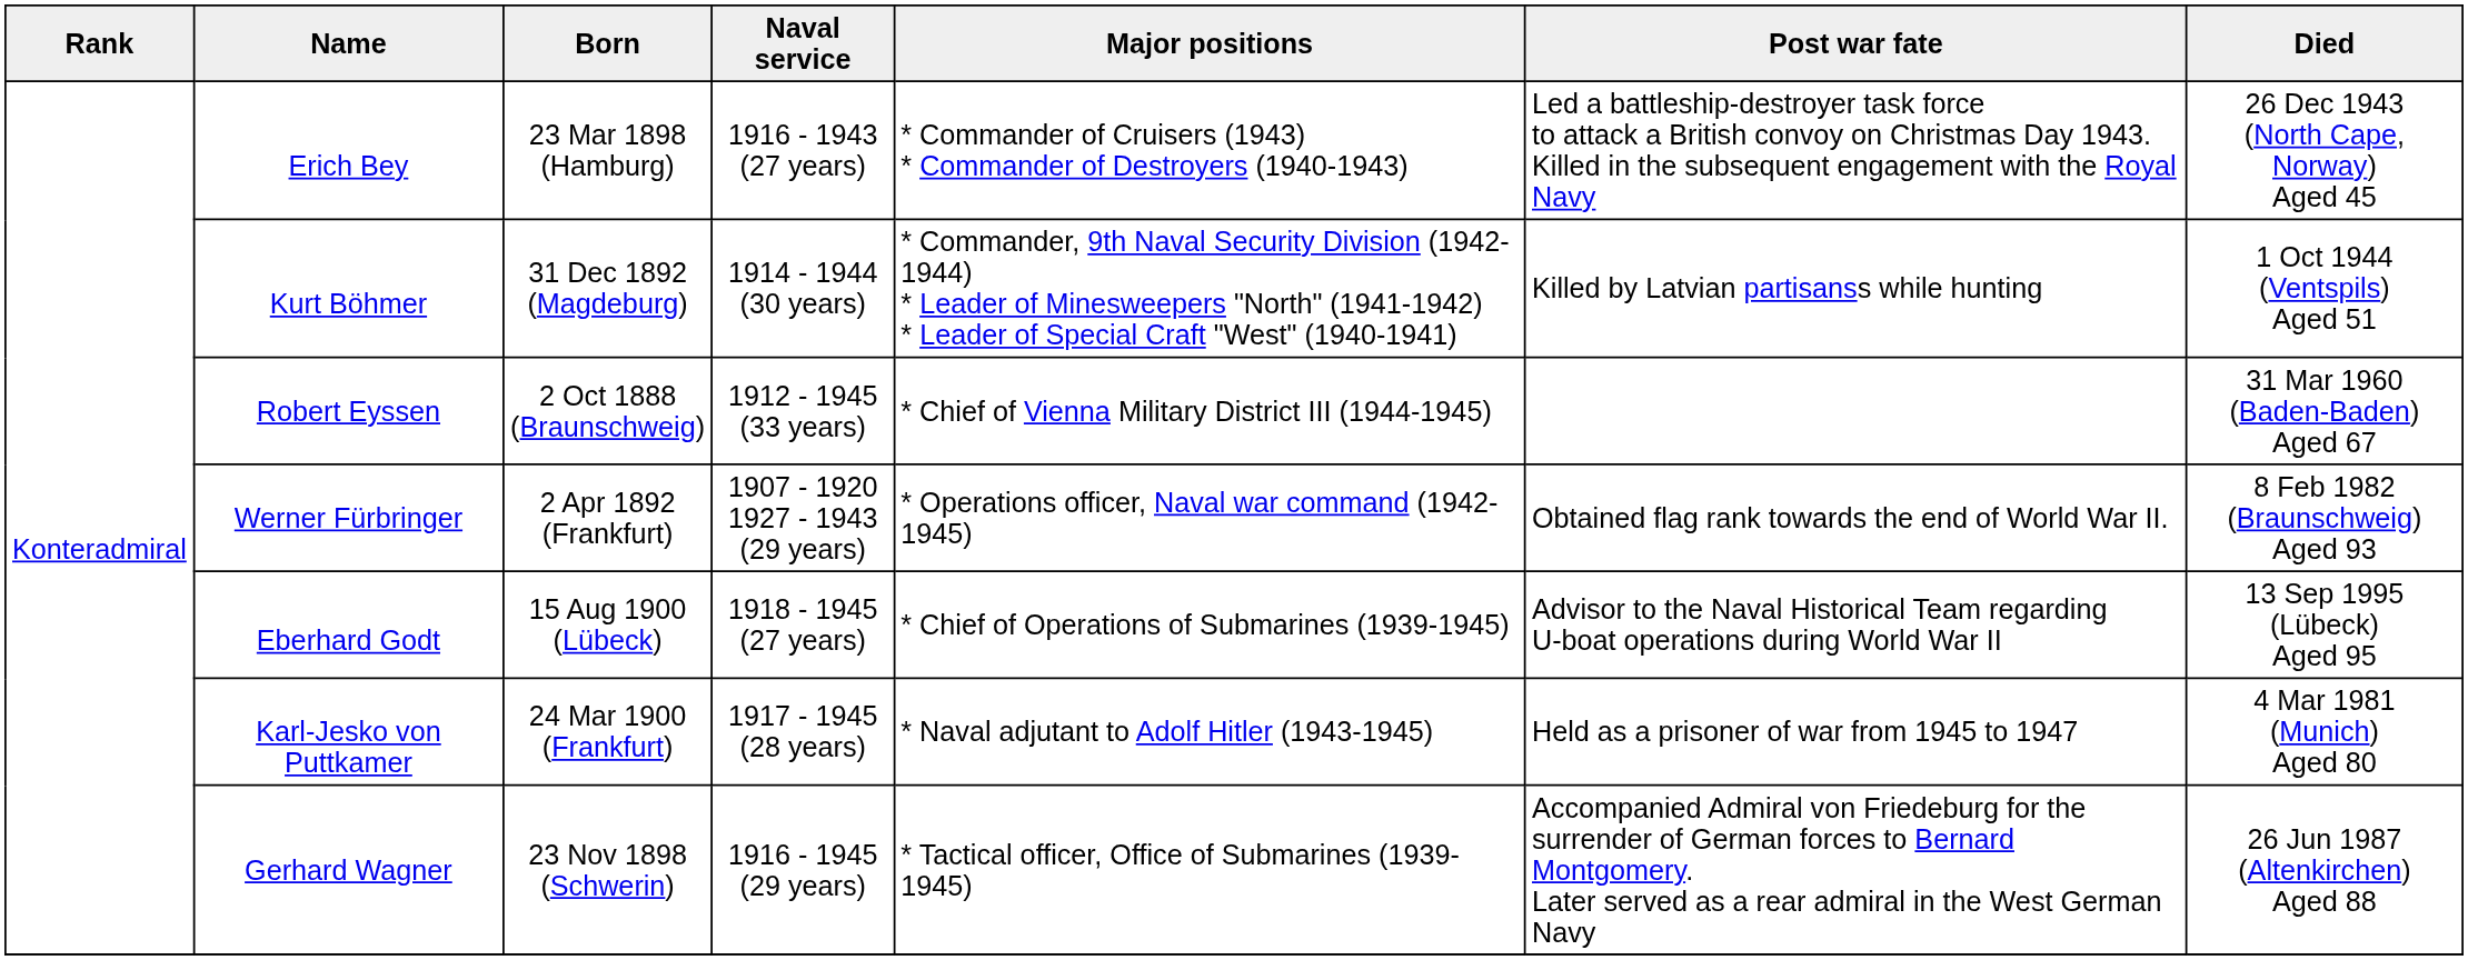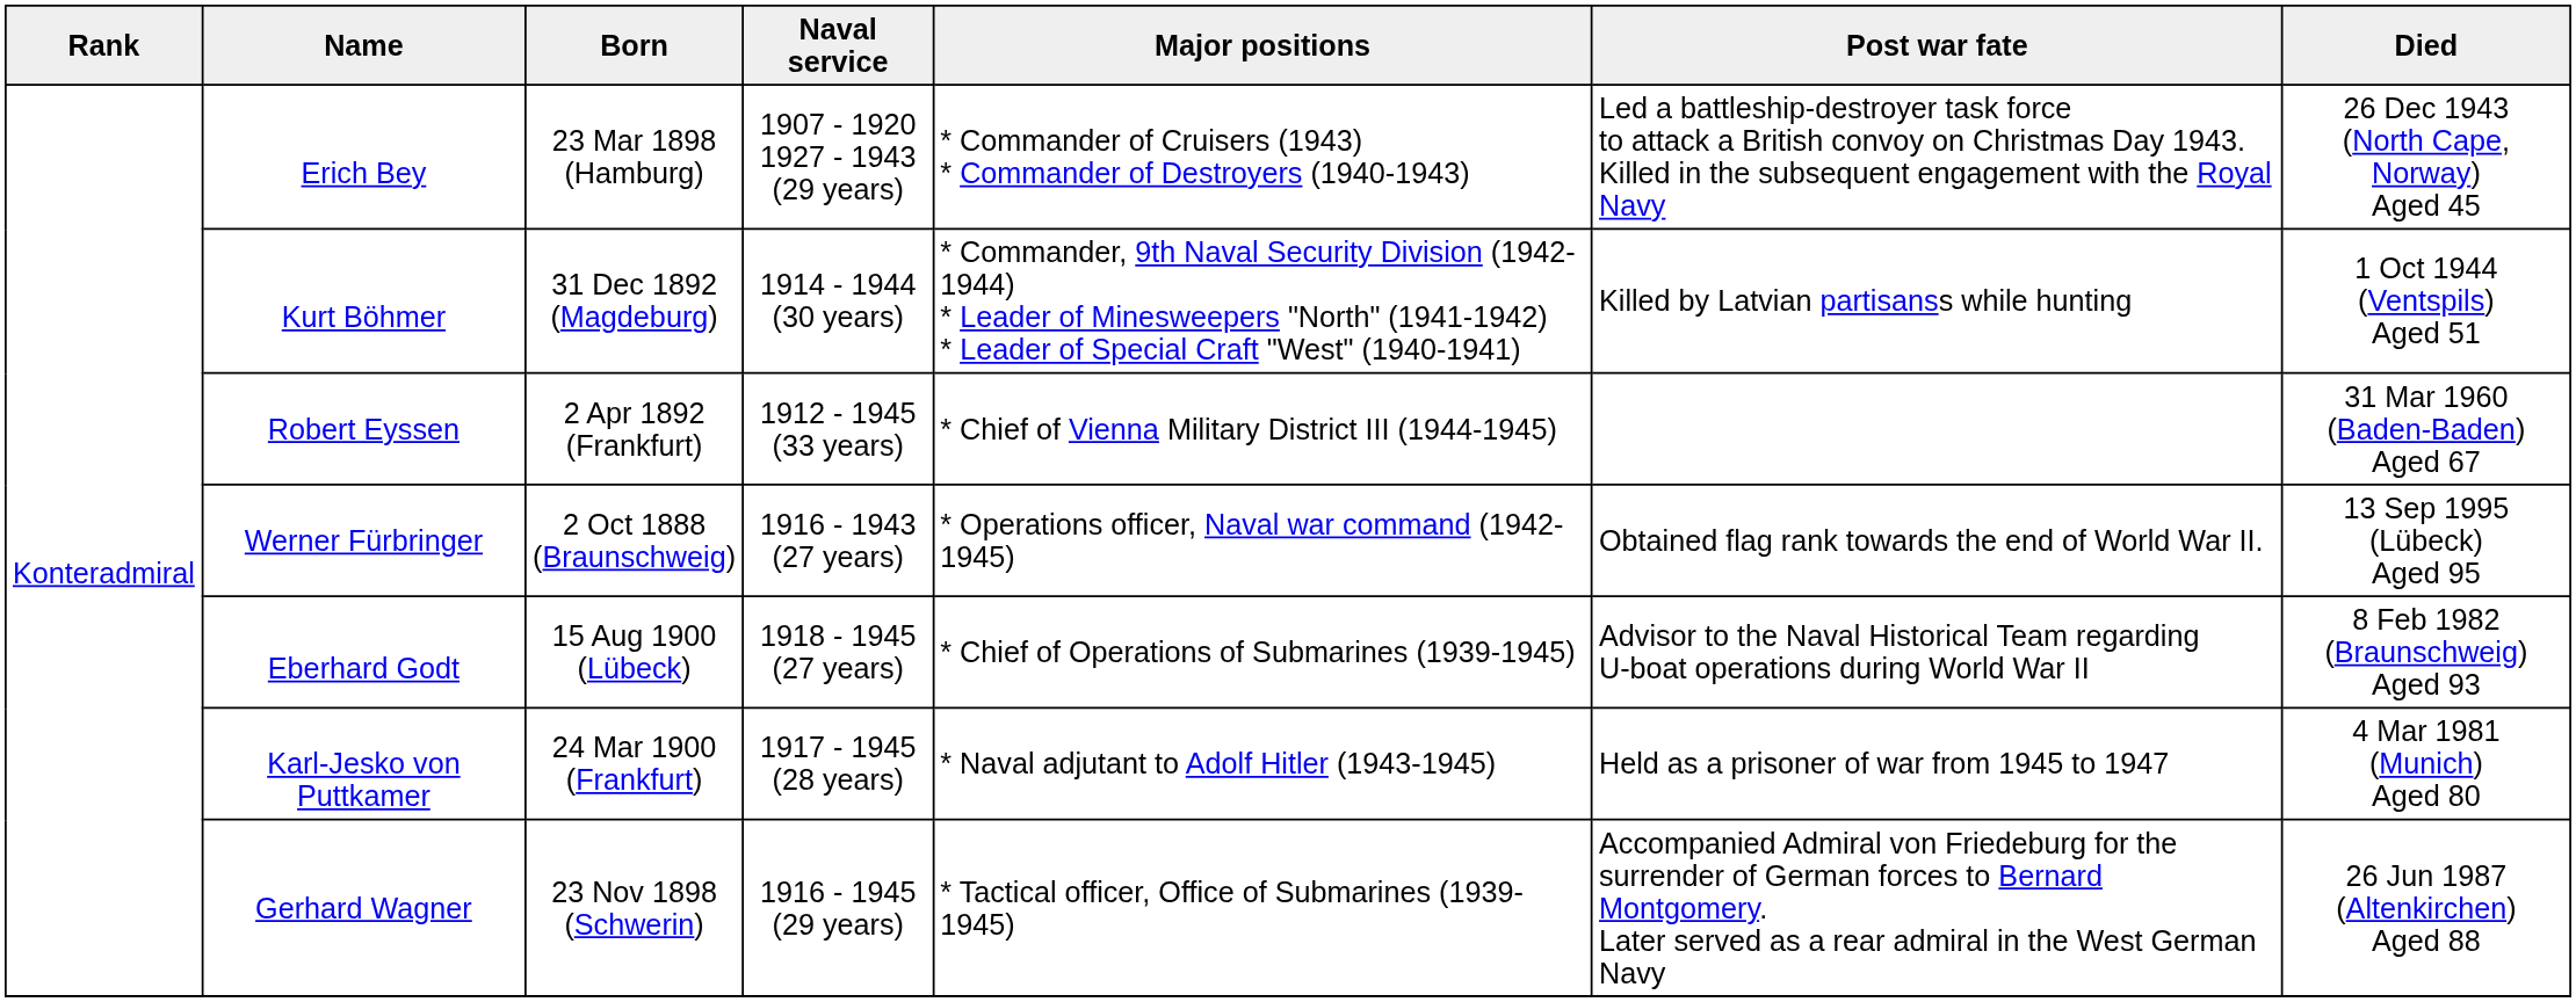Erich Bey | Naval service: 1916 - 1943 (27 years) -> 1907 - 1920 1927 - 1943 (29 years)
Robert Eyssen | Born: 2 Oct 1888 (Braunschweig) -> 2 Apr 1892 (Frankfurt)
Werner Fürbringer | Born: 2 Apr 1892 (Frankfurt) -> 2 Oct 1888 (Braunschweig)
Werner Fürbringer | Naval service: 1907 - 1920 1927 - 1943 (29 years) -> 1916 - 1943 (27 years)
Werner Fürbringer | Died: 8 Feb 1982 (Braunschweig) Aged 93 -> 13 Sep 1995 (Lübeck) Aged 95
Eberhard Godt | Died: 13 Sep 1995 (Lübeck) Aged 95 -> 8 Feb 1982 (Braunschweig) Aged 93
